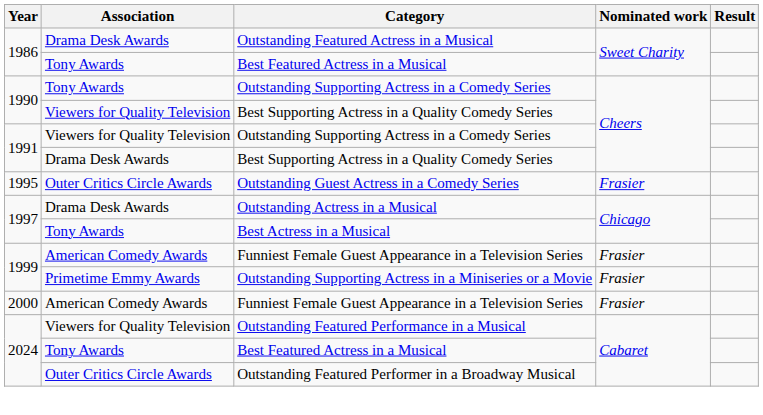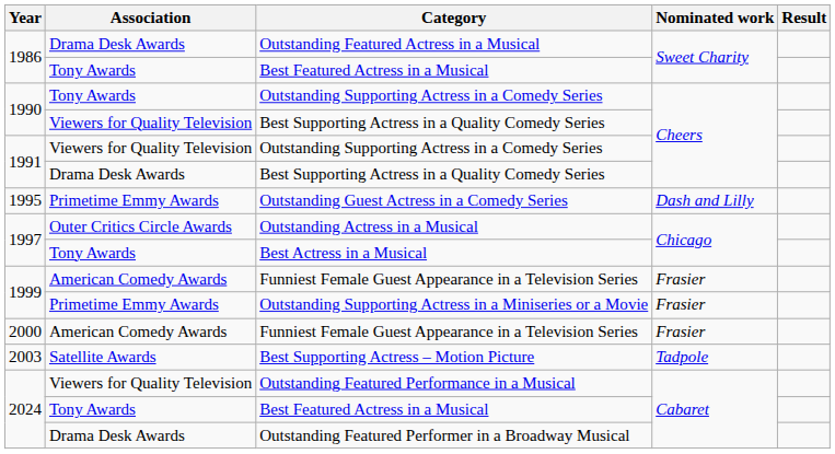Outstanding Guest Actress in a Comedy Series | Association: Outer Critics Circle Awards -> Primetime Emmy Awards
Outstanding Guest Actress in a Comedy Series | Nominated work: Frasier -> Dash and Lilly
Outstanding Actress in a Musical | Association: Drama Desk Awards -> Outer Critics Circle Awards
+ row: 2003 | Satellite Awards | Best Supporting Actress – Motion Picture | Tadpole
Outstanding Featured Performer in a Broadway Musical | Association: Outer Critics Circle Awards -> Drama Desk Awards
